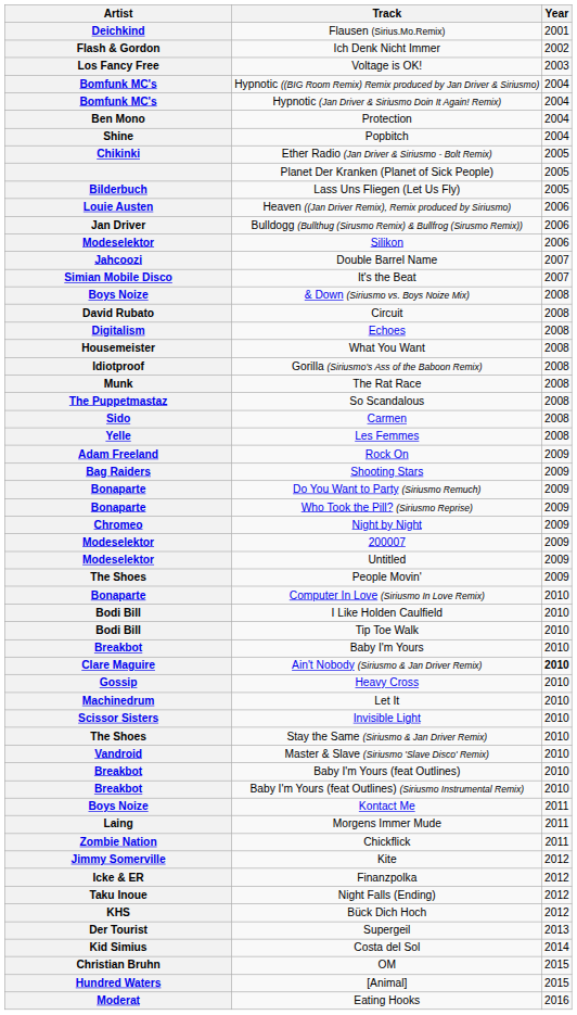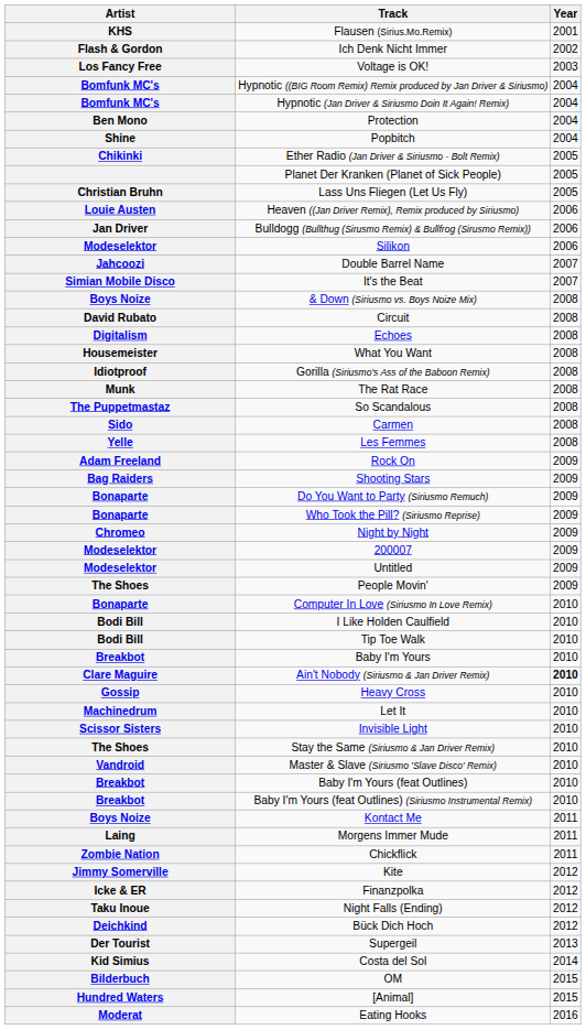Flausen (Sirius.Mo.Remix) | Artist: Deichkind -> KHS
Lass Uns Fliegen (Let Us Fly) | Artist: Bilderbuch -> Christian Bruhn
Bück Dich Hoch | Artist: KHS -> Deichkind
OM | Artist: Christian Bruhn -> Bilderbuch
